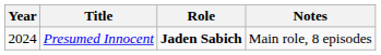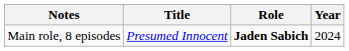columns swapped: Year <-> Notes
